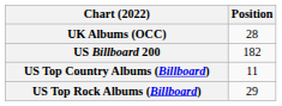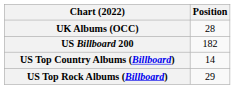US Top Country Albums (Billboard) | Position: 11 -> 14
